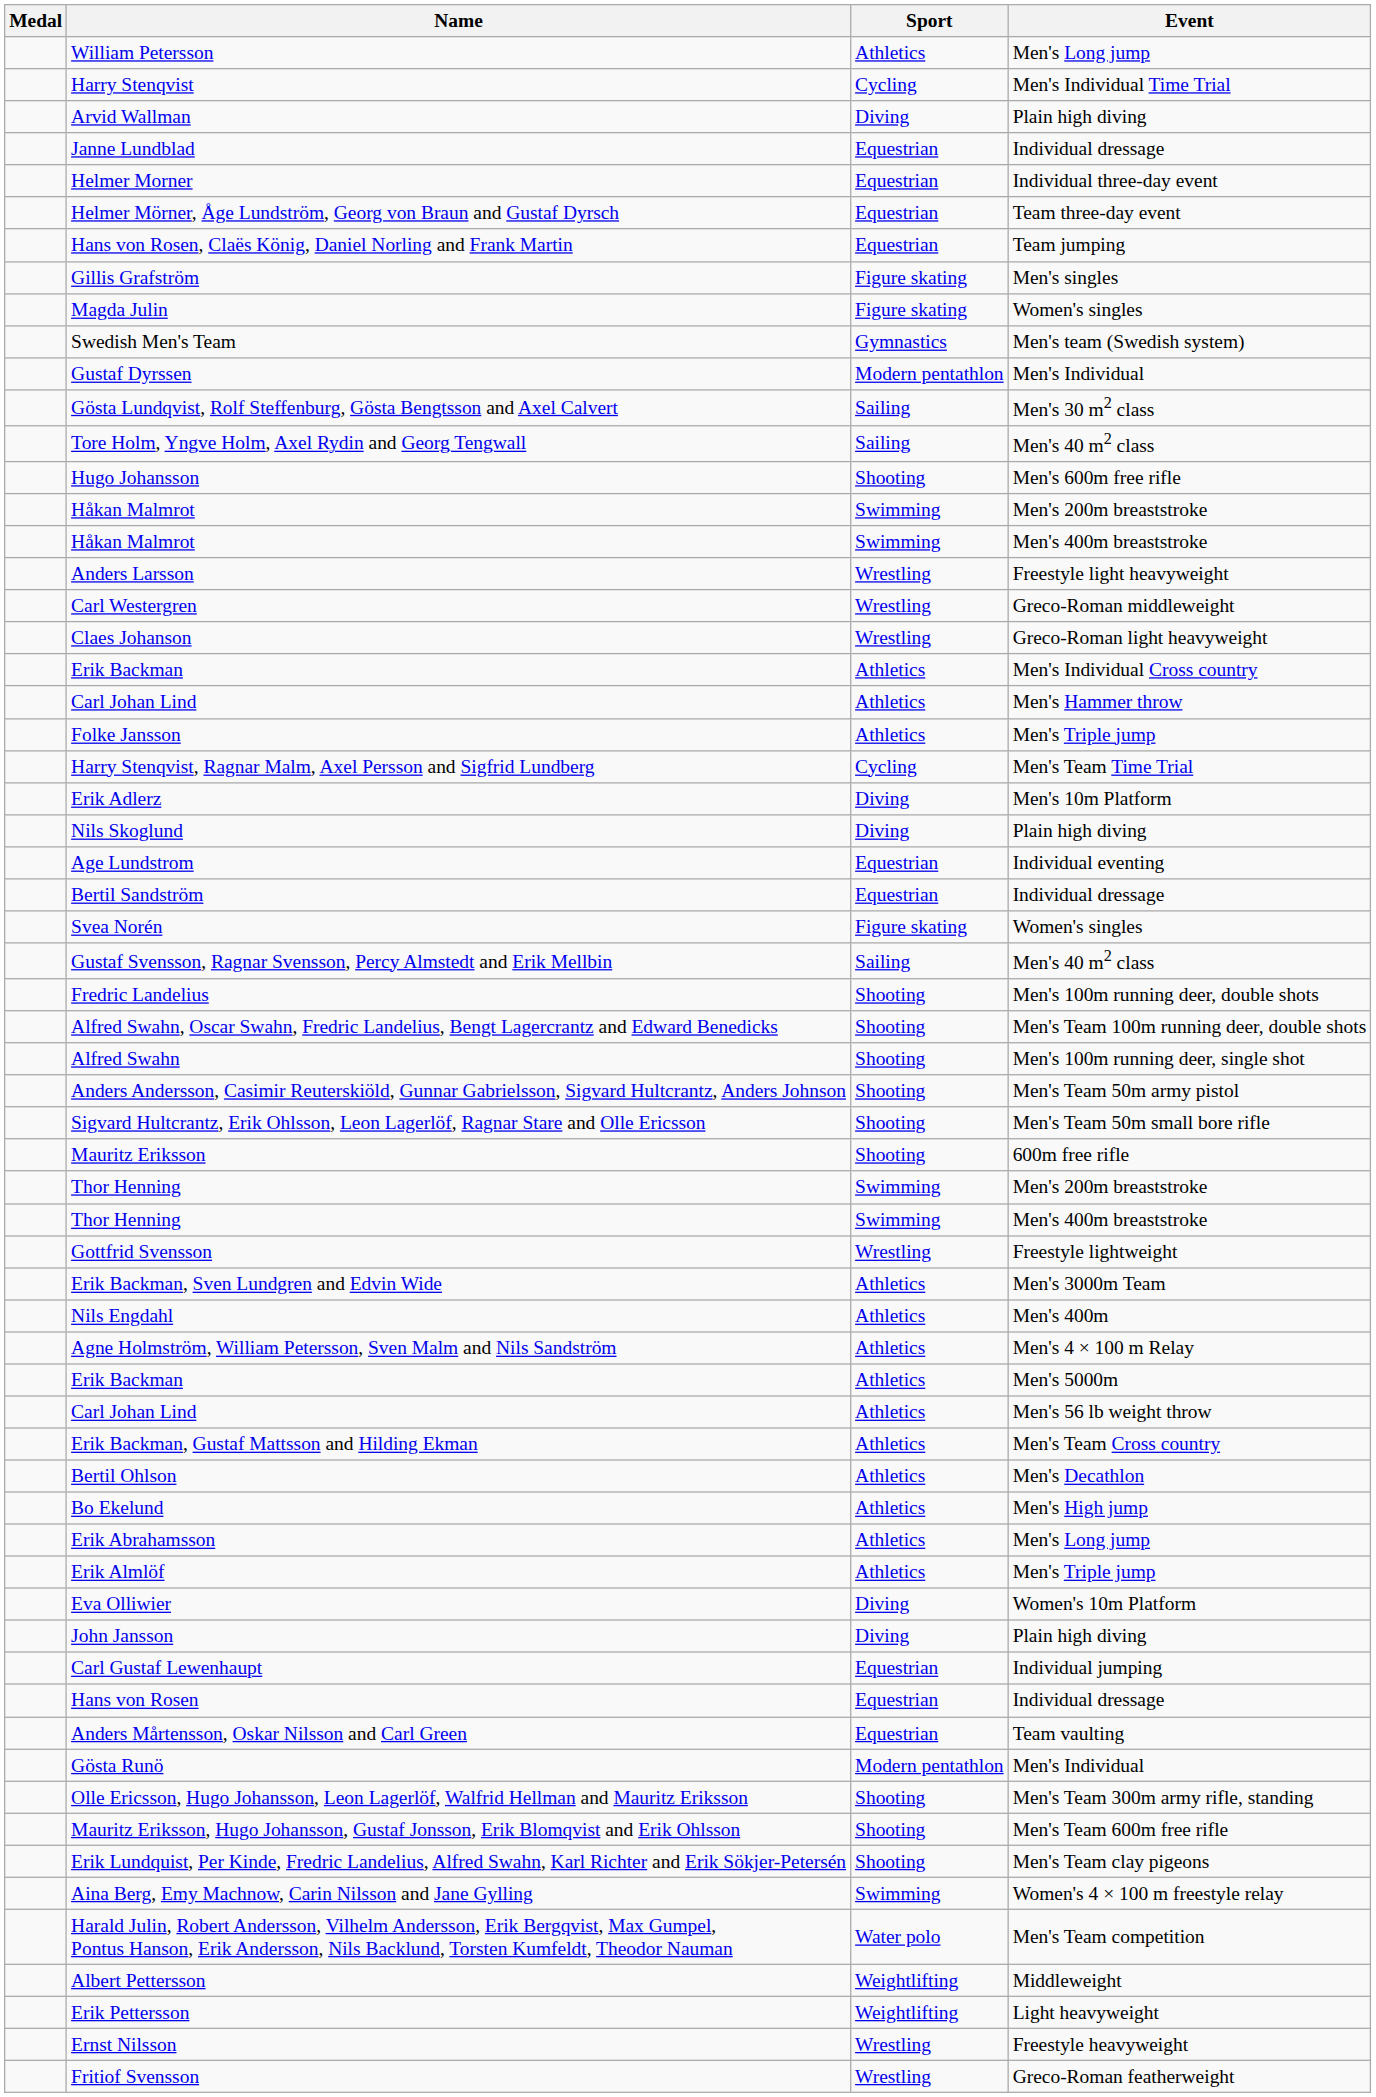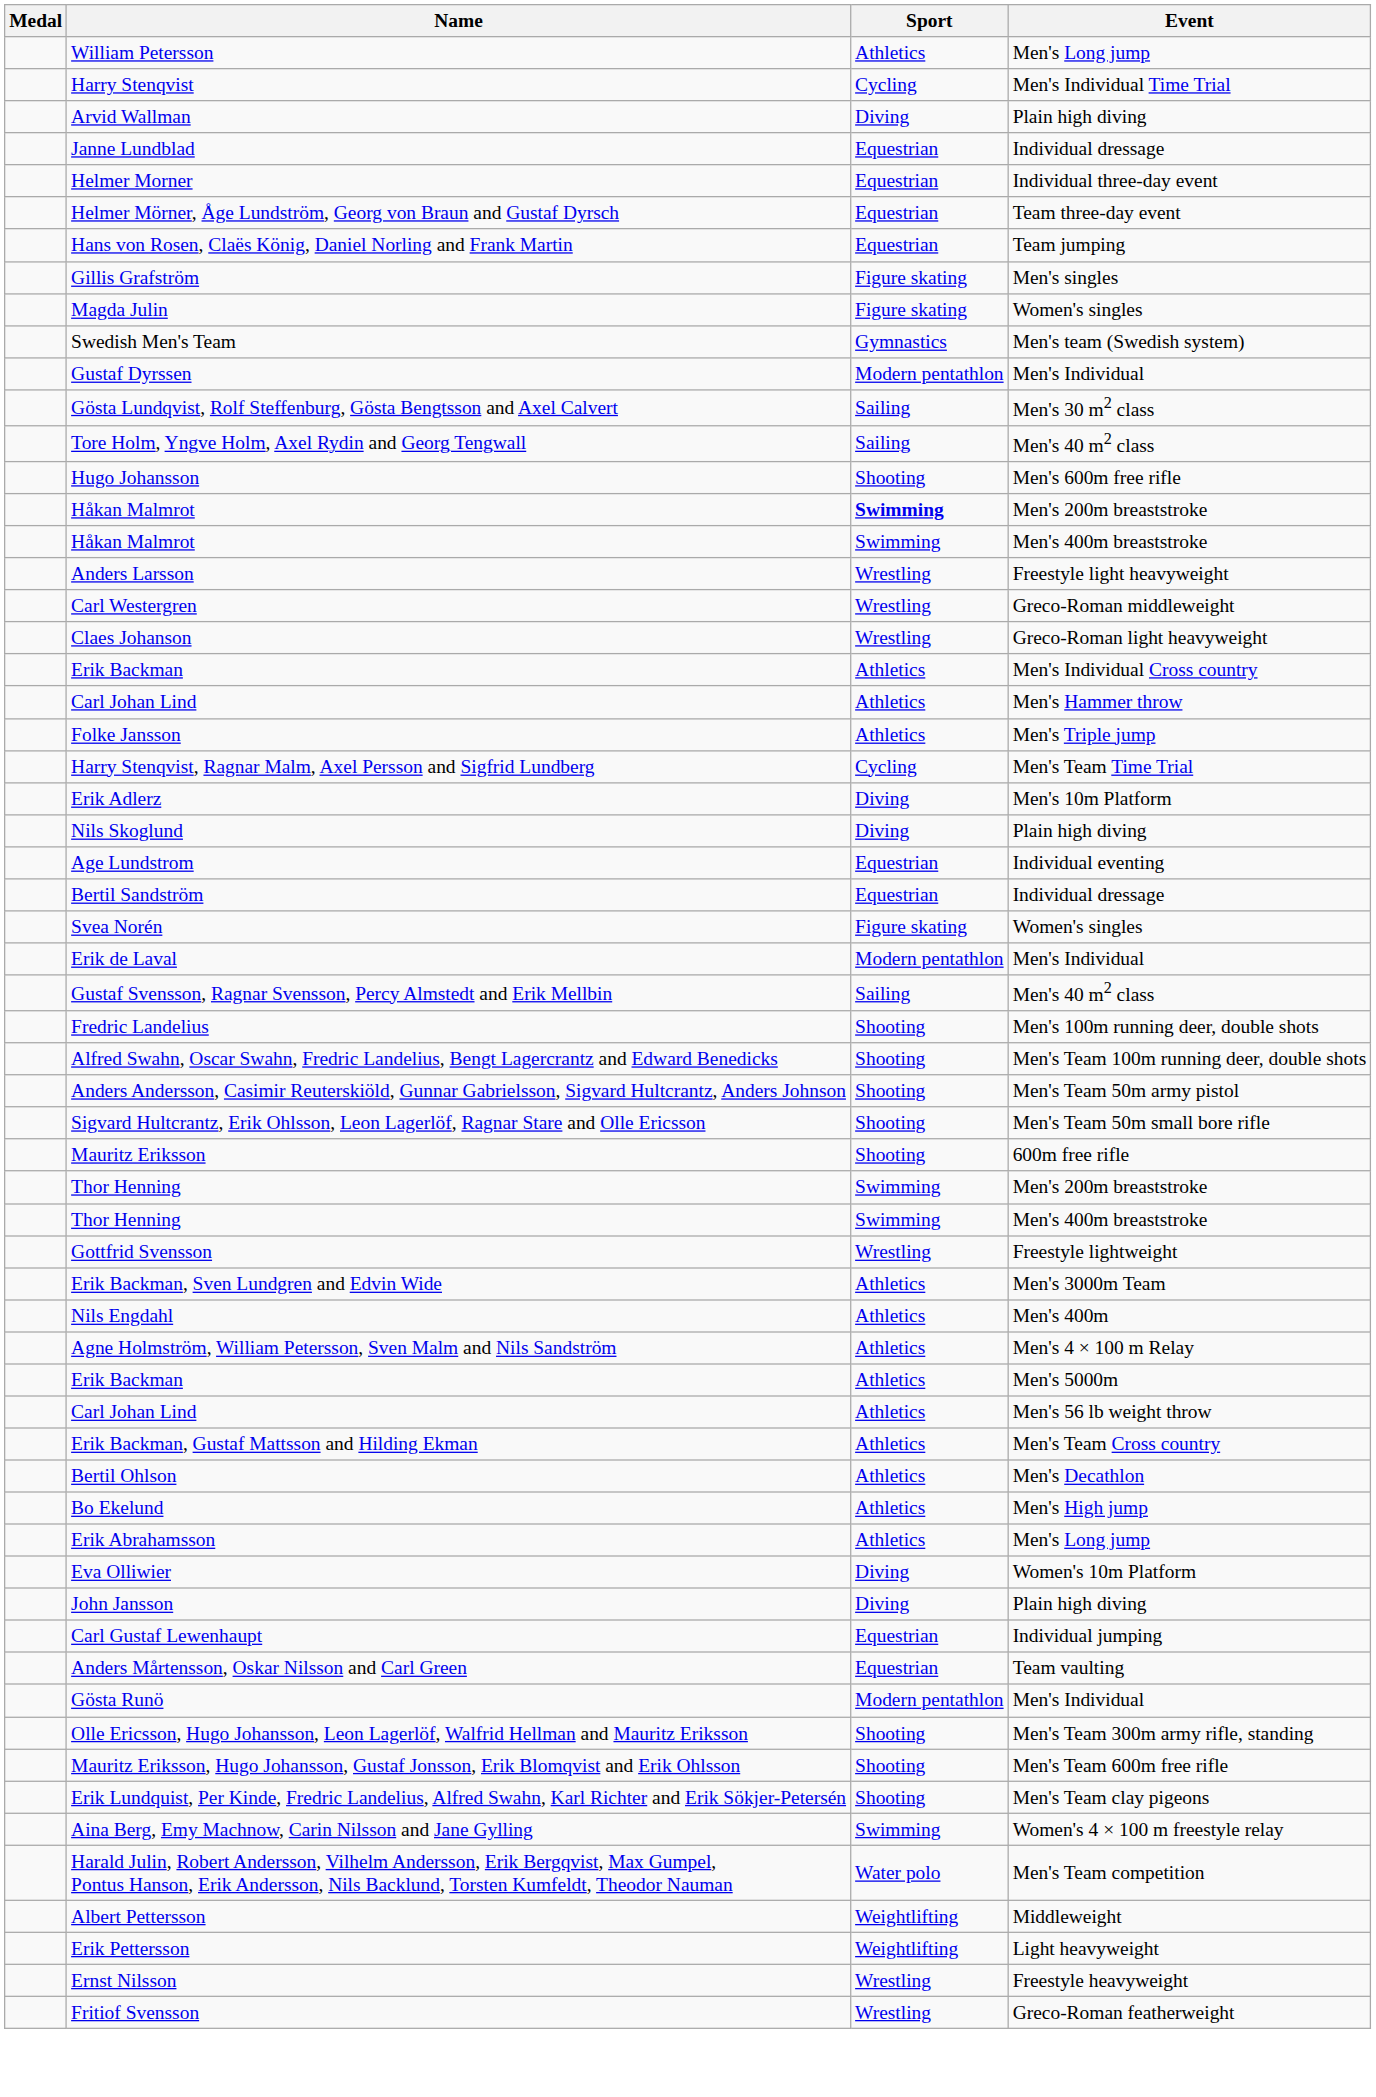Håkan Malmrot / Men's 200m breaststroke | Sport: normal -> bold
+ row: Erik de Laval | Modern pentathlon | Men's Individual
- row: Alfred Swahn | Shooting | Men's 100m running deer, single shot
- row: Erik Almlöf | Athletics | Men's Triple jump
- row: Hans von Rosen | Equestrian | Individual dressage
